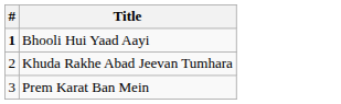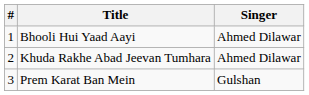+ column: Singer | Ahmed Dilawar | Ahmed Dilawar | Gulshan
Bhooli Hui Yaad Aayi | #: bold -> normal
